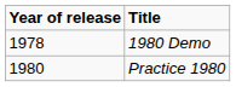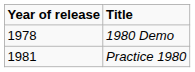Practice 1980 | Year of release: 1980 -> 1981
